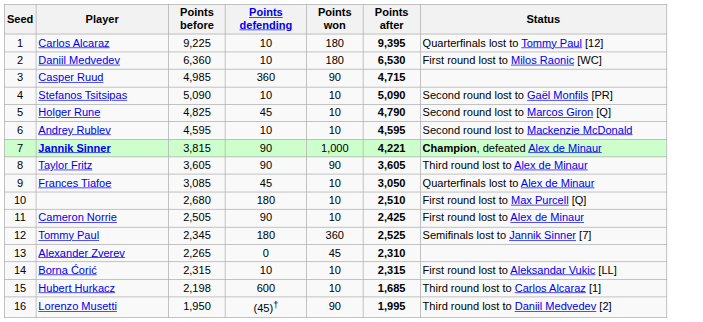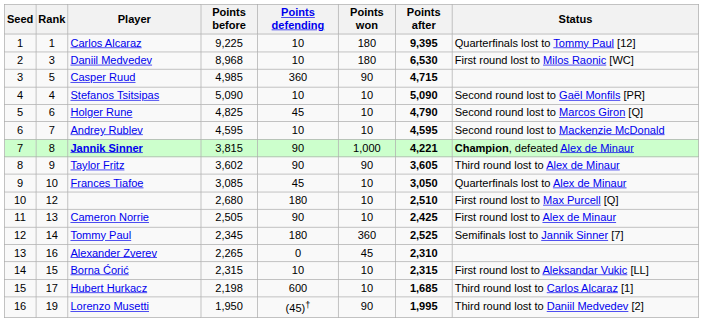+ column: Rank | 1 | 3 | 5 | 4 | 6 | 7 | 8 | 9 | 10 | 12 | 13 | 14 | 16 | 15 | 17 | 19
Daniil Medvedev | Points before: 6,360 -> 8,968
Taylor Fritz | Points before: 3,605 -> 3,602
